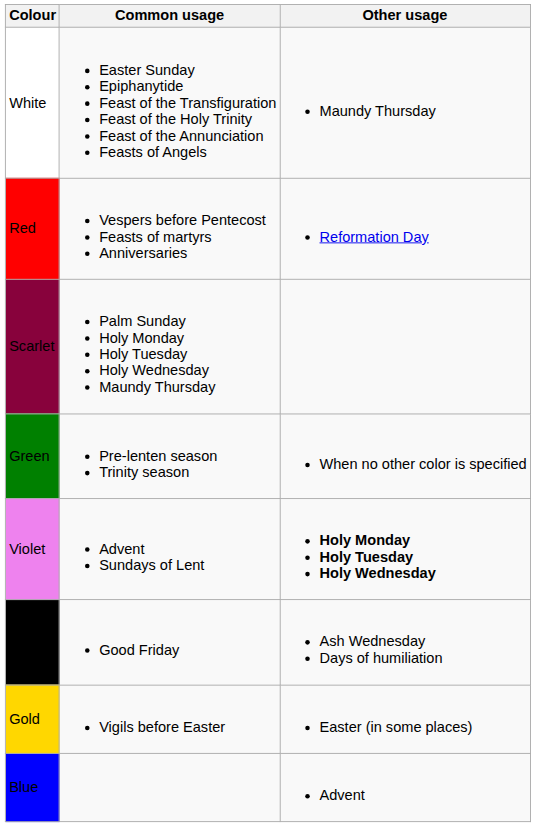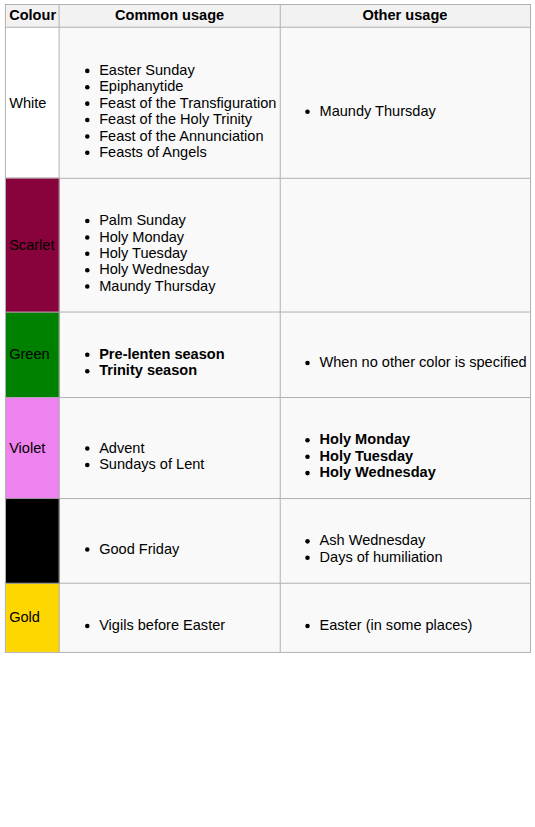- row: Red | Vespers before Pentecost Feasts of martyrs Anniversaries | Reformation Day
Green | Common usage: normal -> bold
- row: Blue | Advent
